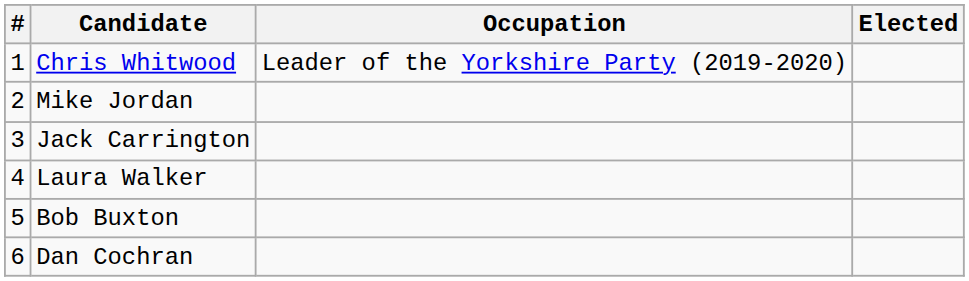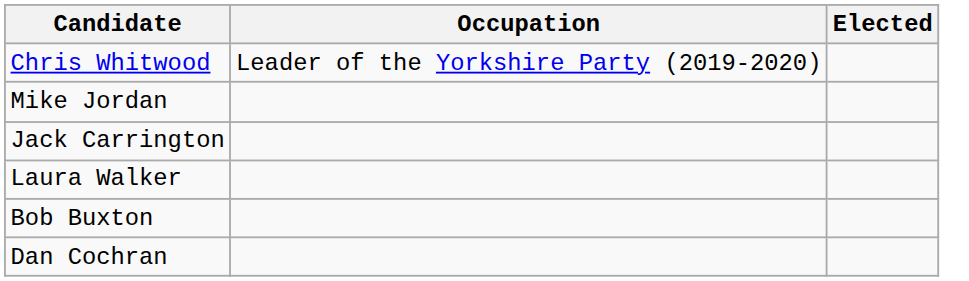- column: # | 1 | 2 | 3 | 4 | 5 | 6
